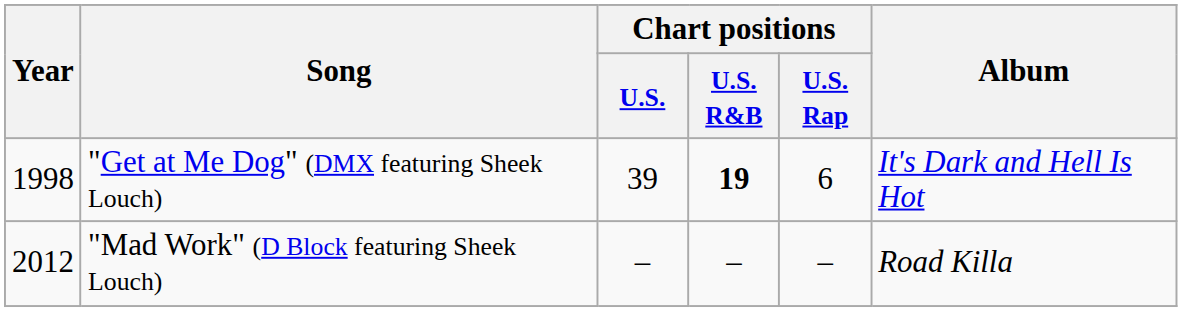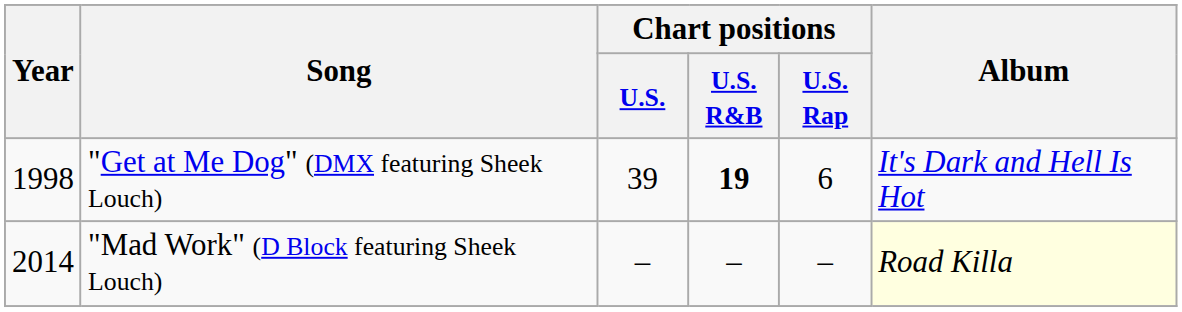"Mad Work" (D Block featuring Sheek Louch) | Year: 2012 -> 2014
"Mad Work" (D Block featuring Sheek Louch) | Album: no background -> lightyellow background
